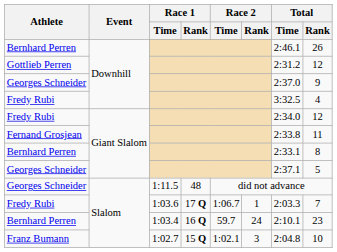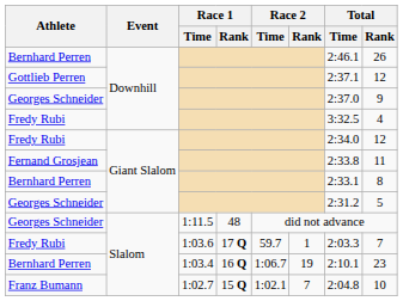Gottlieb Perren | Total / Time: 2:31.2 -> 2:37.1
Georges Schneider / Giant Slalom | Total / Time: 2:37.1 -> 2:31.2
Fredy Rubi / Slalom | Race 2 / Time: 1:06.7 -> 59.7
Bernhard Perren / Slalom | Race 2 / Time: 59.7 -> 1:06.7
Bernhard Perren / Slalom | Race 2 / Rank: 24 -> 19
Franz Bumann | Race 2 / Rank: 3 -> 7
